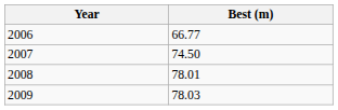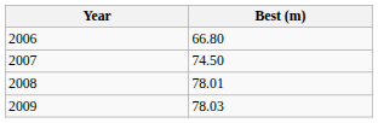2006 | Best (m): 66.77 -> 66.80
